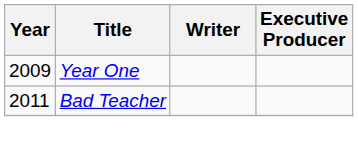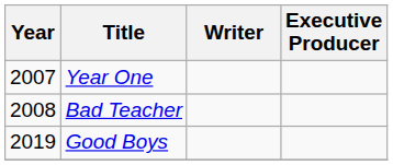Year One | Year: 2009 -> 2007
Bad Teacher | Year: 2011 -> 2008
+ row: 2019 | Good Boys
